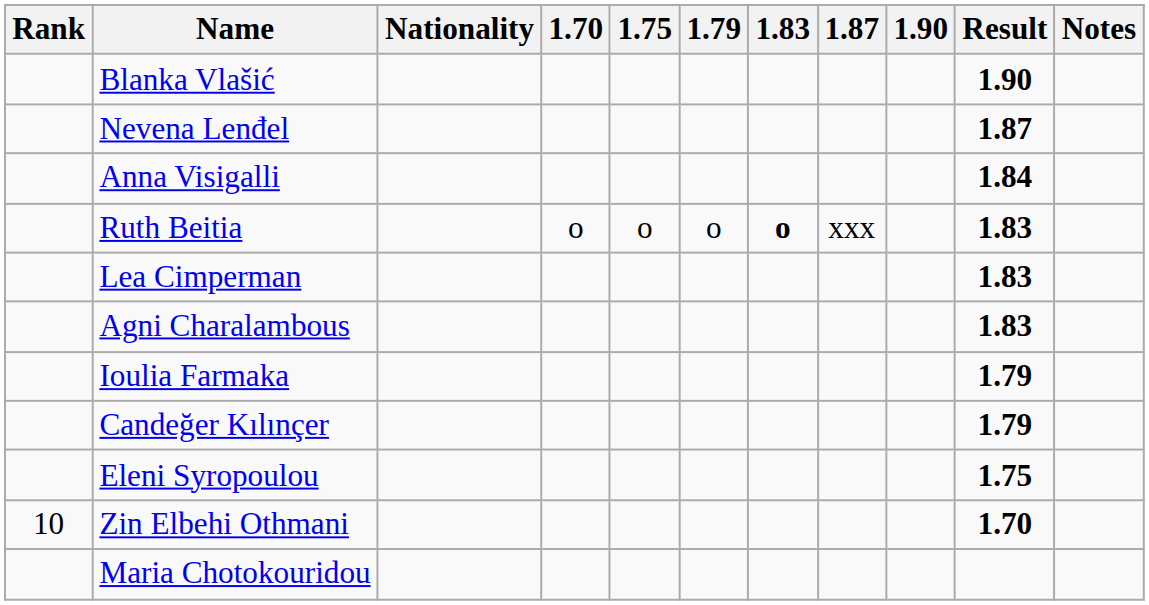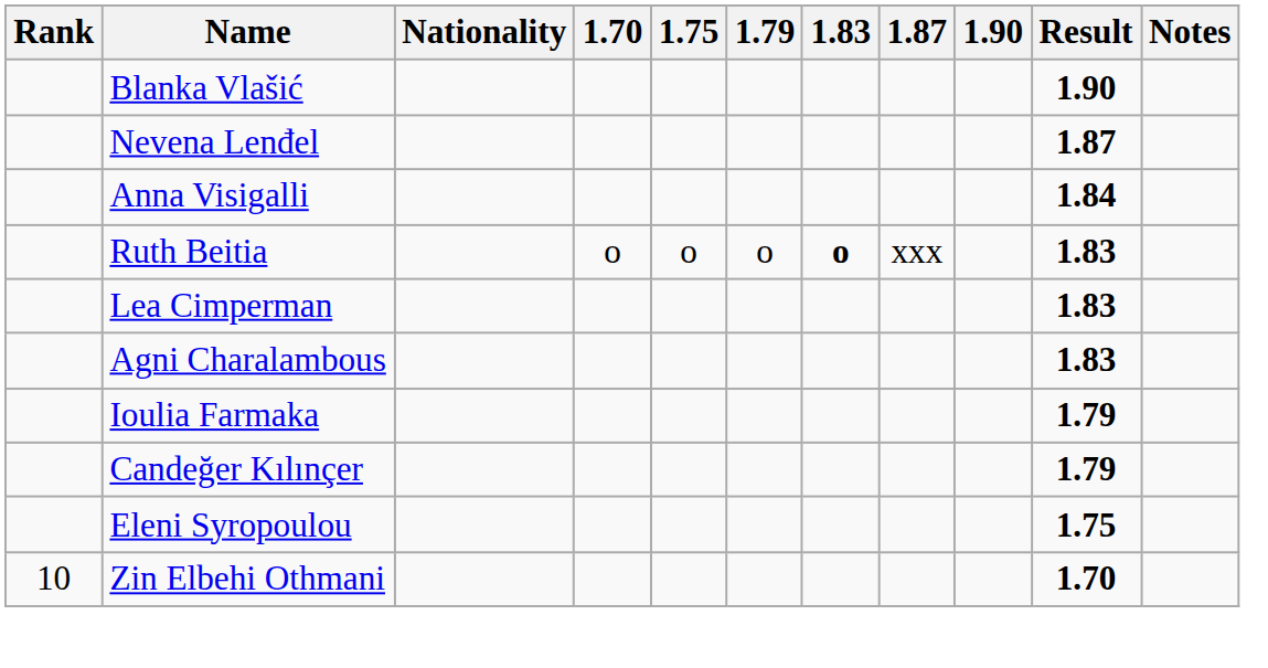- row: Maria Chotokouridou
